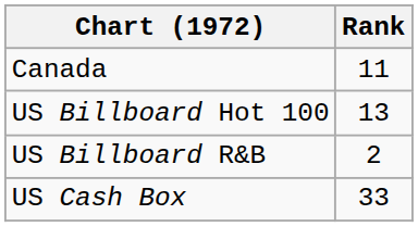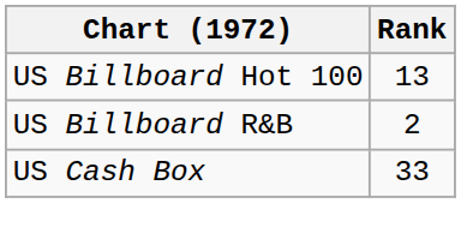- row: Canada | 11
